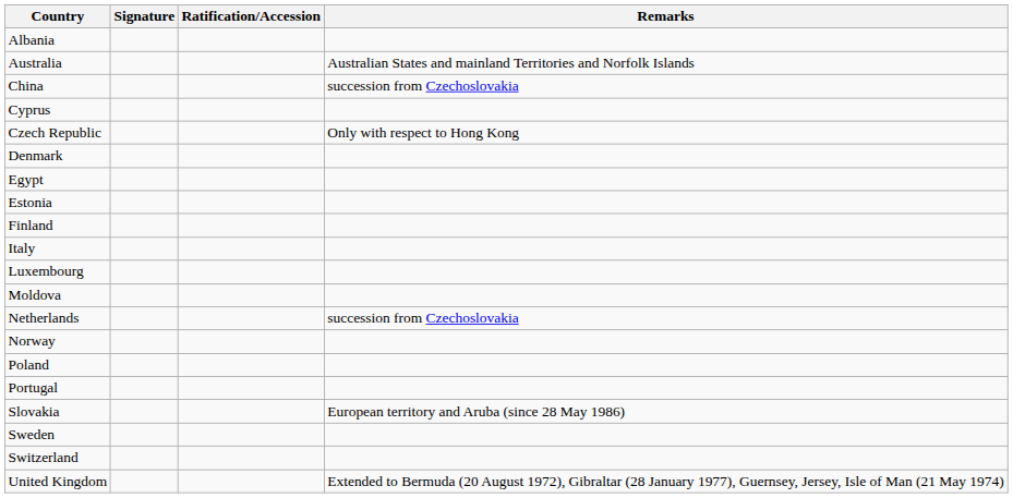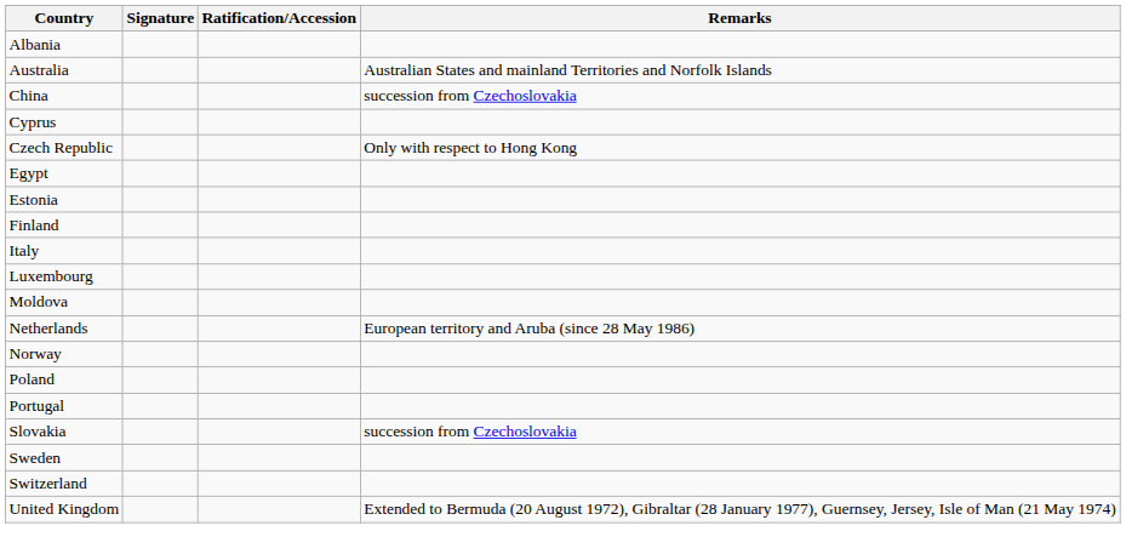- row: Denmark
Netherlands | Remarks: succession from Czechoslovakia -> European territory and Aruba (since 28 May 1986)
Slovakia | Remarks: European territory and Aruba (since 28 May 1986) -> succession from Czechoslovakia
